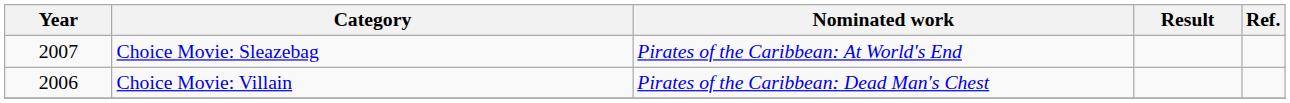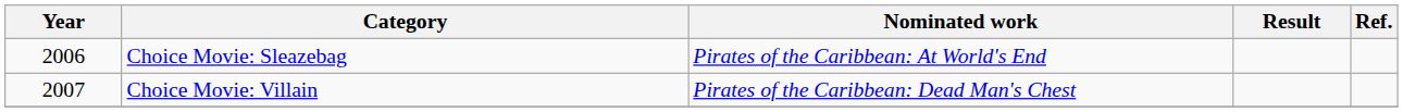Choice Movie: Sleazebag | Year: 2007 -> 2006
Choice Movie: Villain | Year: 2006 -> 2007
